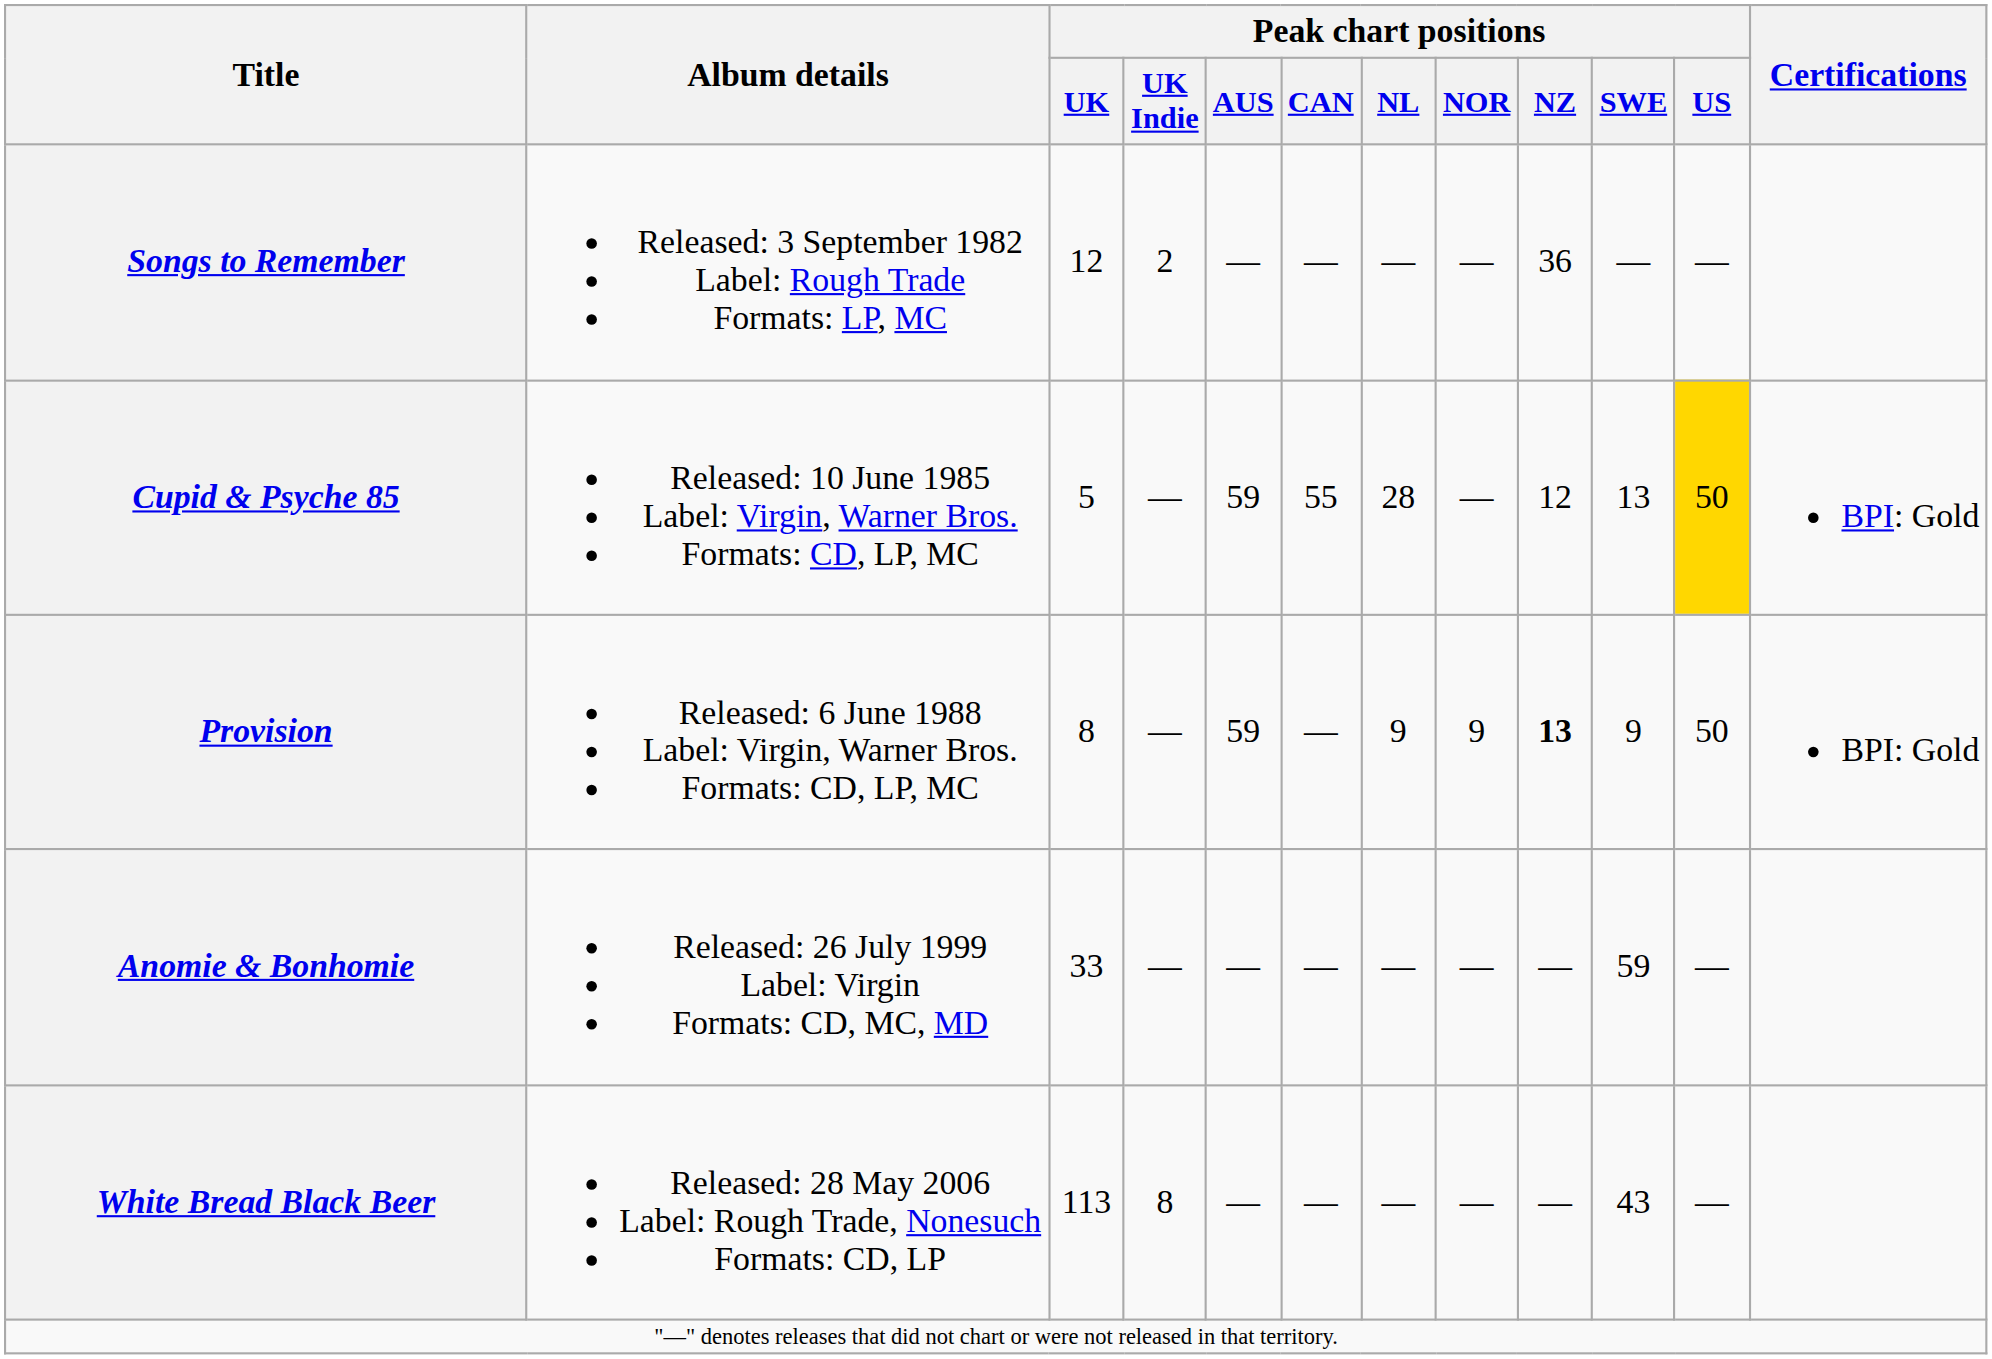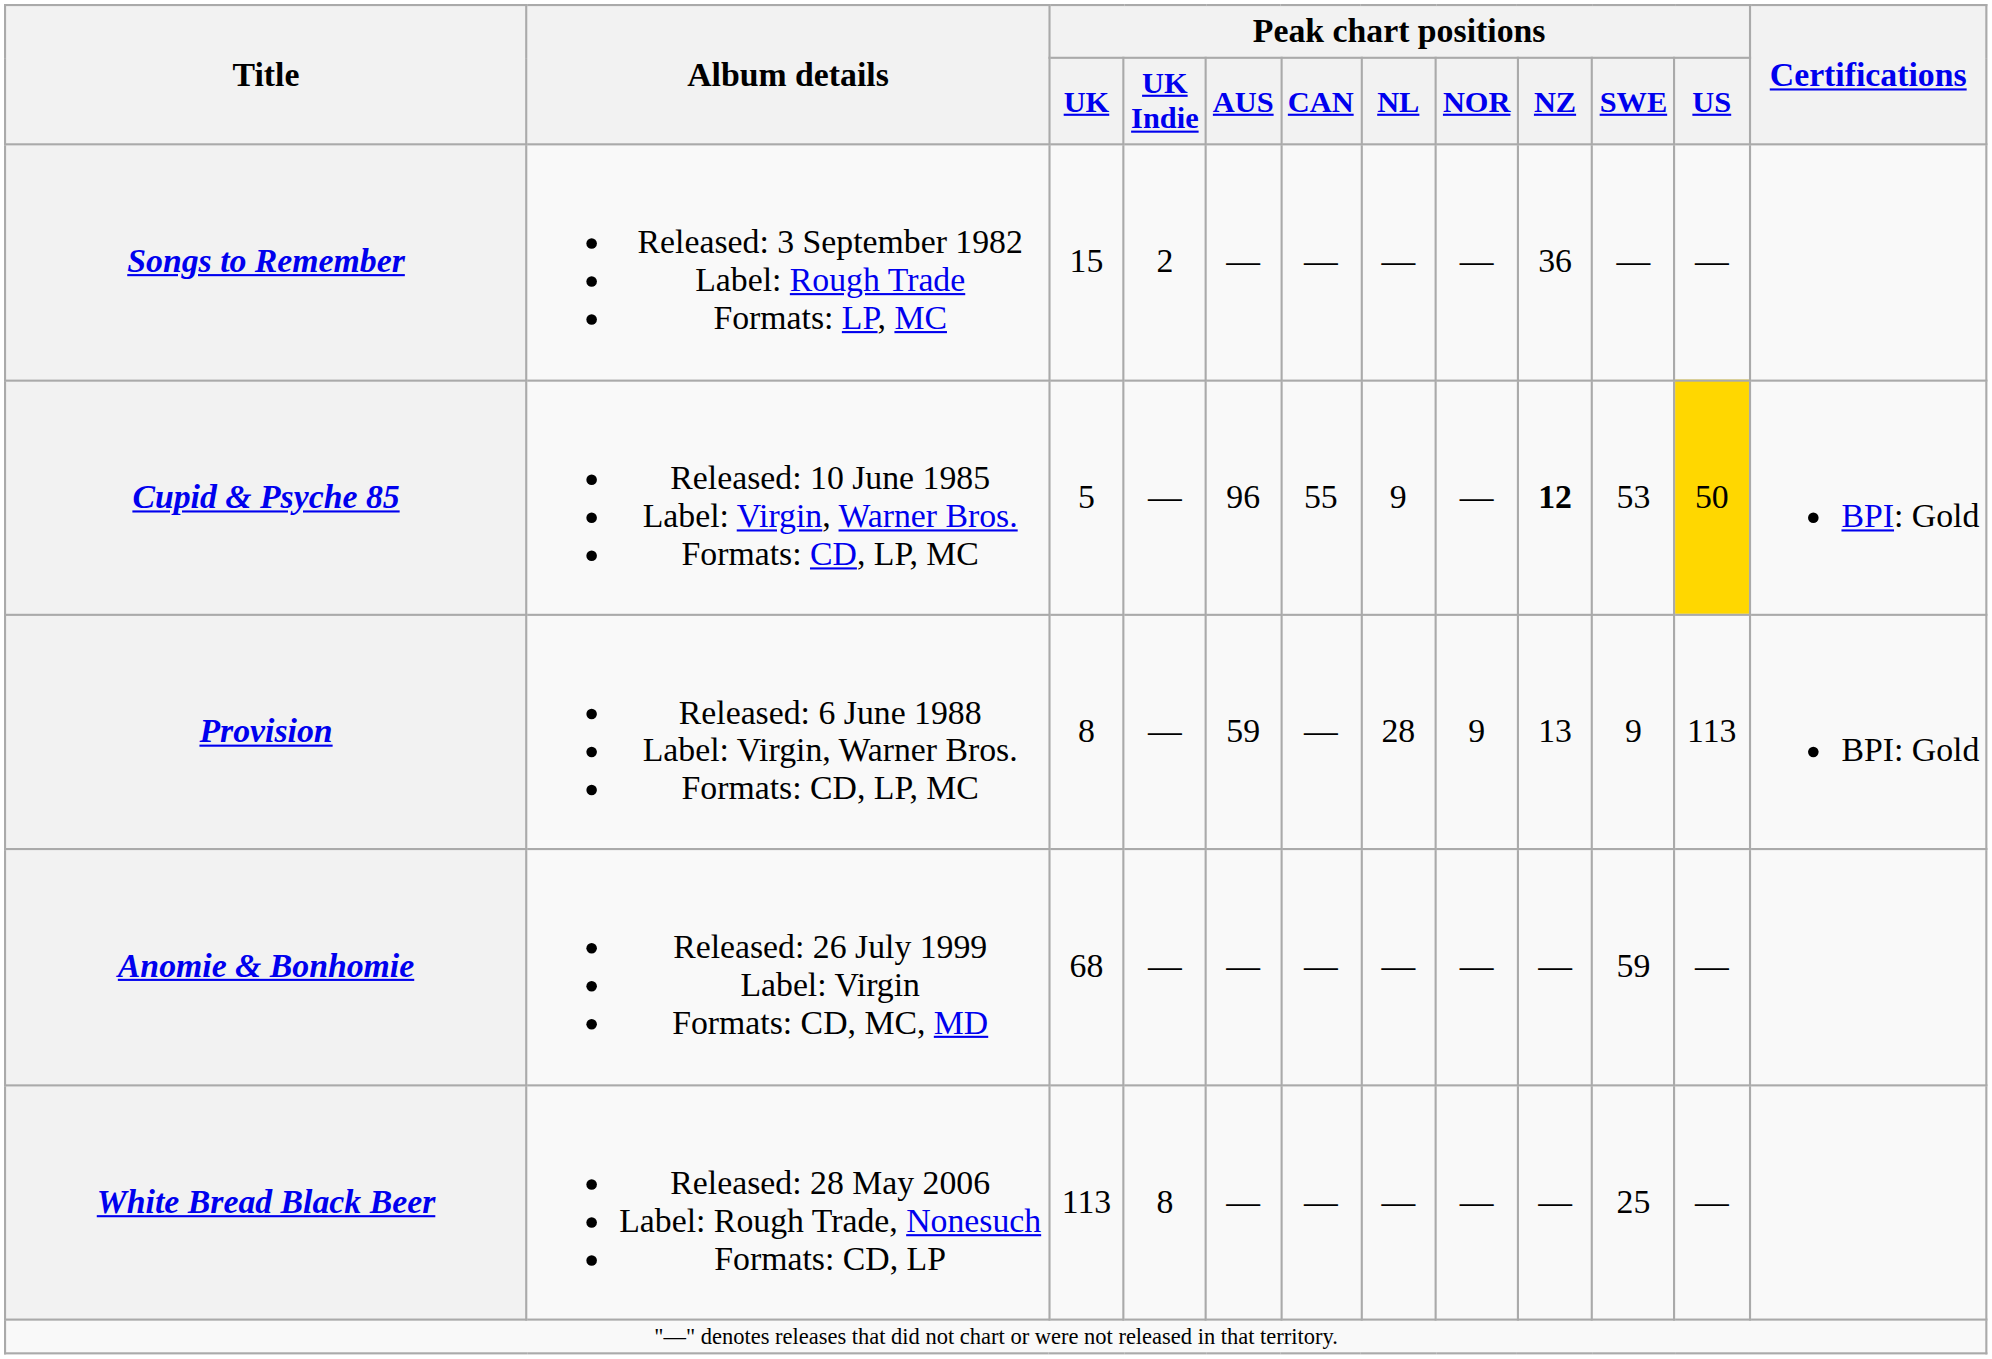Songs to Remember | Peak chart positions / UK: 12 -> 15
Cupid & Psyche 85 | Peak chart positions / AUS: 59 -> 96
Cupid & Psyche 85 | Peak chart positions / NL: 28 -> 9
Cupid & Psyche 85 | Peak chart positions / NZ: normal -> bold
Cupid & Psyche 85 | Peak chart positions / SWE: 13 -> 53
Provision | Peak chart positions / NL: 9 -> 28
Provision | Peak chart positions / NZ: bold -> normal
Provision | Peak chart positions / US: 50 -> 113
Anomie & Bonhomie | Peak chart positions / UK: 33 -> 68
White Bread Black Beer | Peak chart positions / SWE: 43 -> 25
